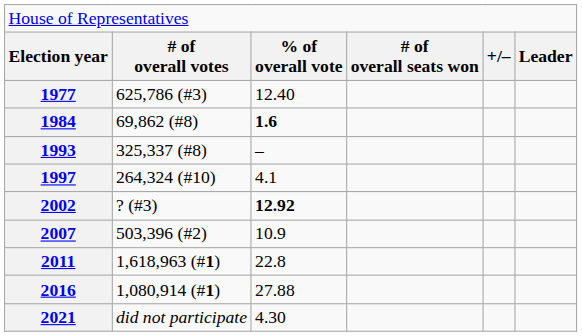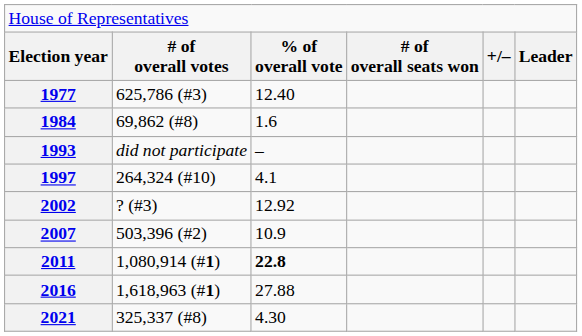1984 | column 3: bold -> normal
1993 | column 2: 325,337 (#8) -> did not participate
2002 | column 3: bold -> normal
2011 | column 2: 1,618,963 (#1) -> 1,080,914 (#1)
2011 | column 3: normal -> bold
2016 | column 2: 1,080,914 (#1) -> 1,618,963 (#1)
2021 | column 2: did not participate -> 325,337 (#8)
